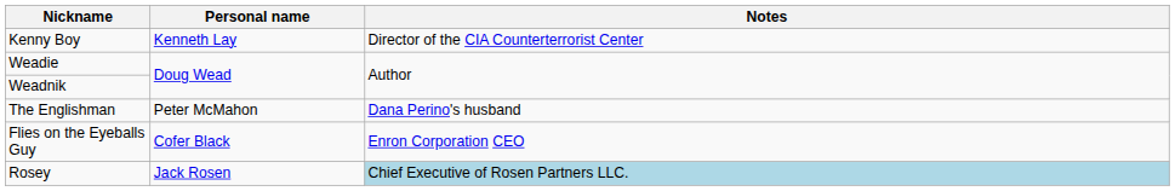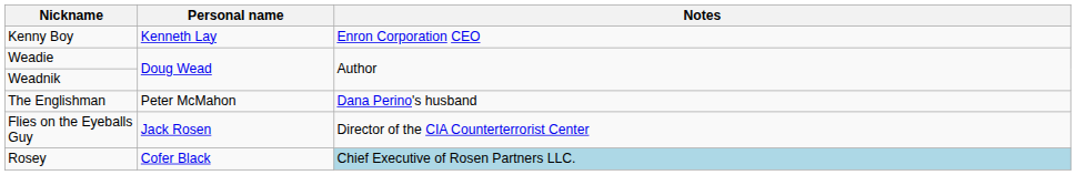Kenny Boy | Notes: Director of the CIA Counterterrorist Center -> Enron Corporation CEO
Flies on the Eyeballs Guy | Personal name: Cofer Black -> Jack Rosen
Flies on the Eyeballs Guy | Notes: Enron Corporation CEO -> Director of the CIA Counterterrorist Center
Rosey | Personal name: Jack Rosen -> Cofer Black
